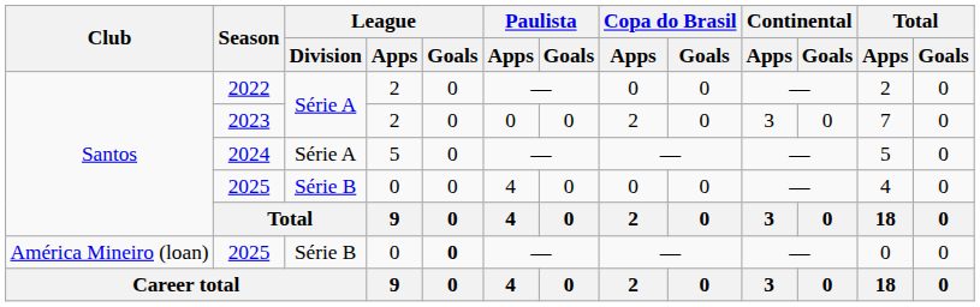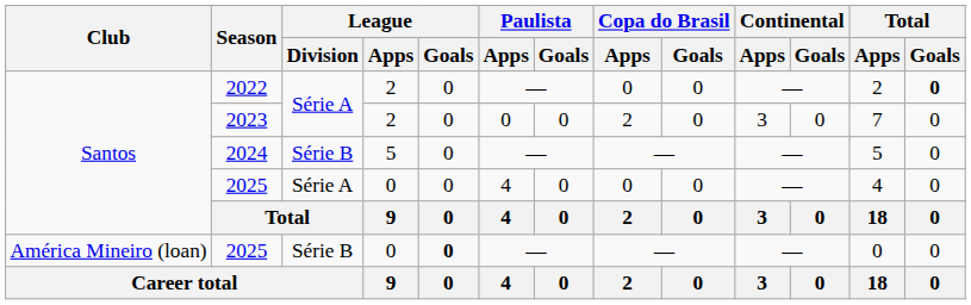2022 | Total / Goals: normal -> bold
2024 | League / Division: Série A -> Série B
Santos / 2025 | League / Division: Série B -> Série A
